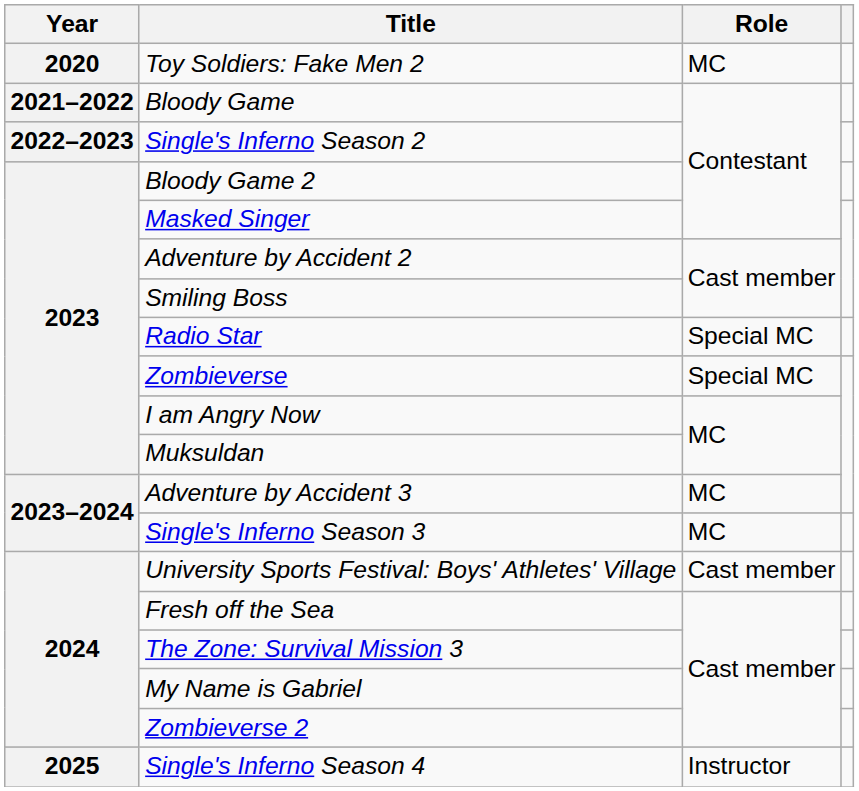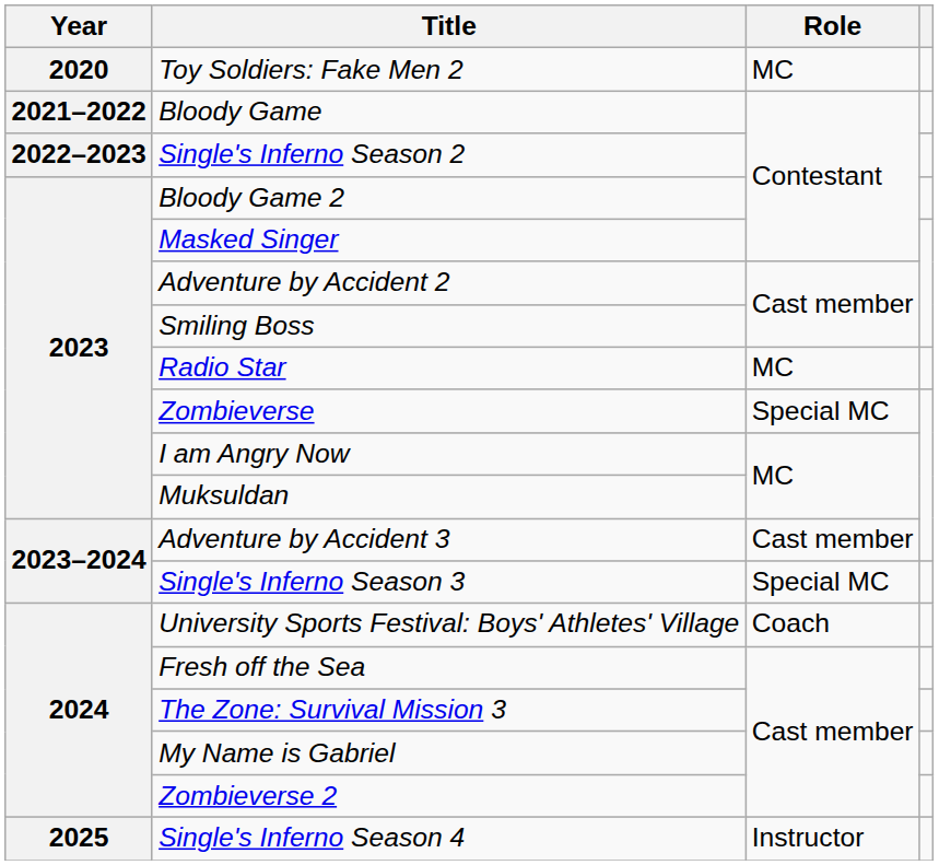Radio Star | Role: Special MC -> MC
Adventure by Accident 3 | Role: MC -> Cast member
Single's Inferno Season 3 | Role: MC -> Special MC
University Sports Festival: Boys' Athletes' Village | Role: Cast member -> Coach
